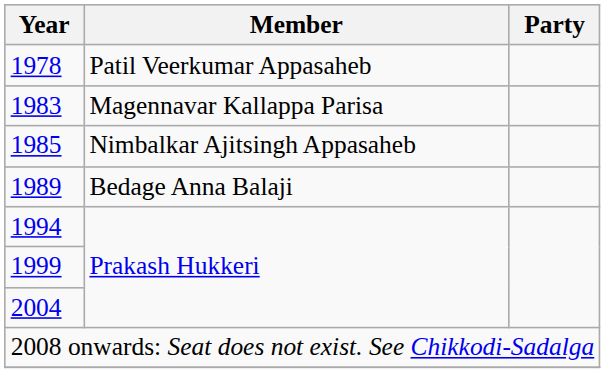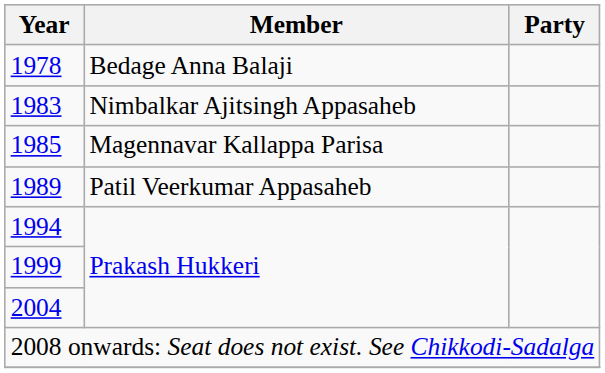1978 | Member: Patil Veerkumar Appasaheb -> Bedage Anna Balaji
1983 | Member: Magennavar Kallappa Parisa -> Nimbalkar Ajitsingh Appasaheb
1985 | Member: Nimbalkar Ajitsingh Appasaheb -> Magennavar Kallappa Parisa
1989 | Member: Bedage Anna Balaji -> Patil Veerkumar Appasaheb
